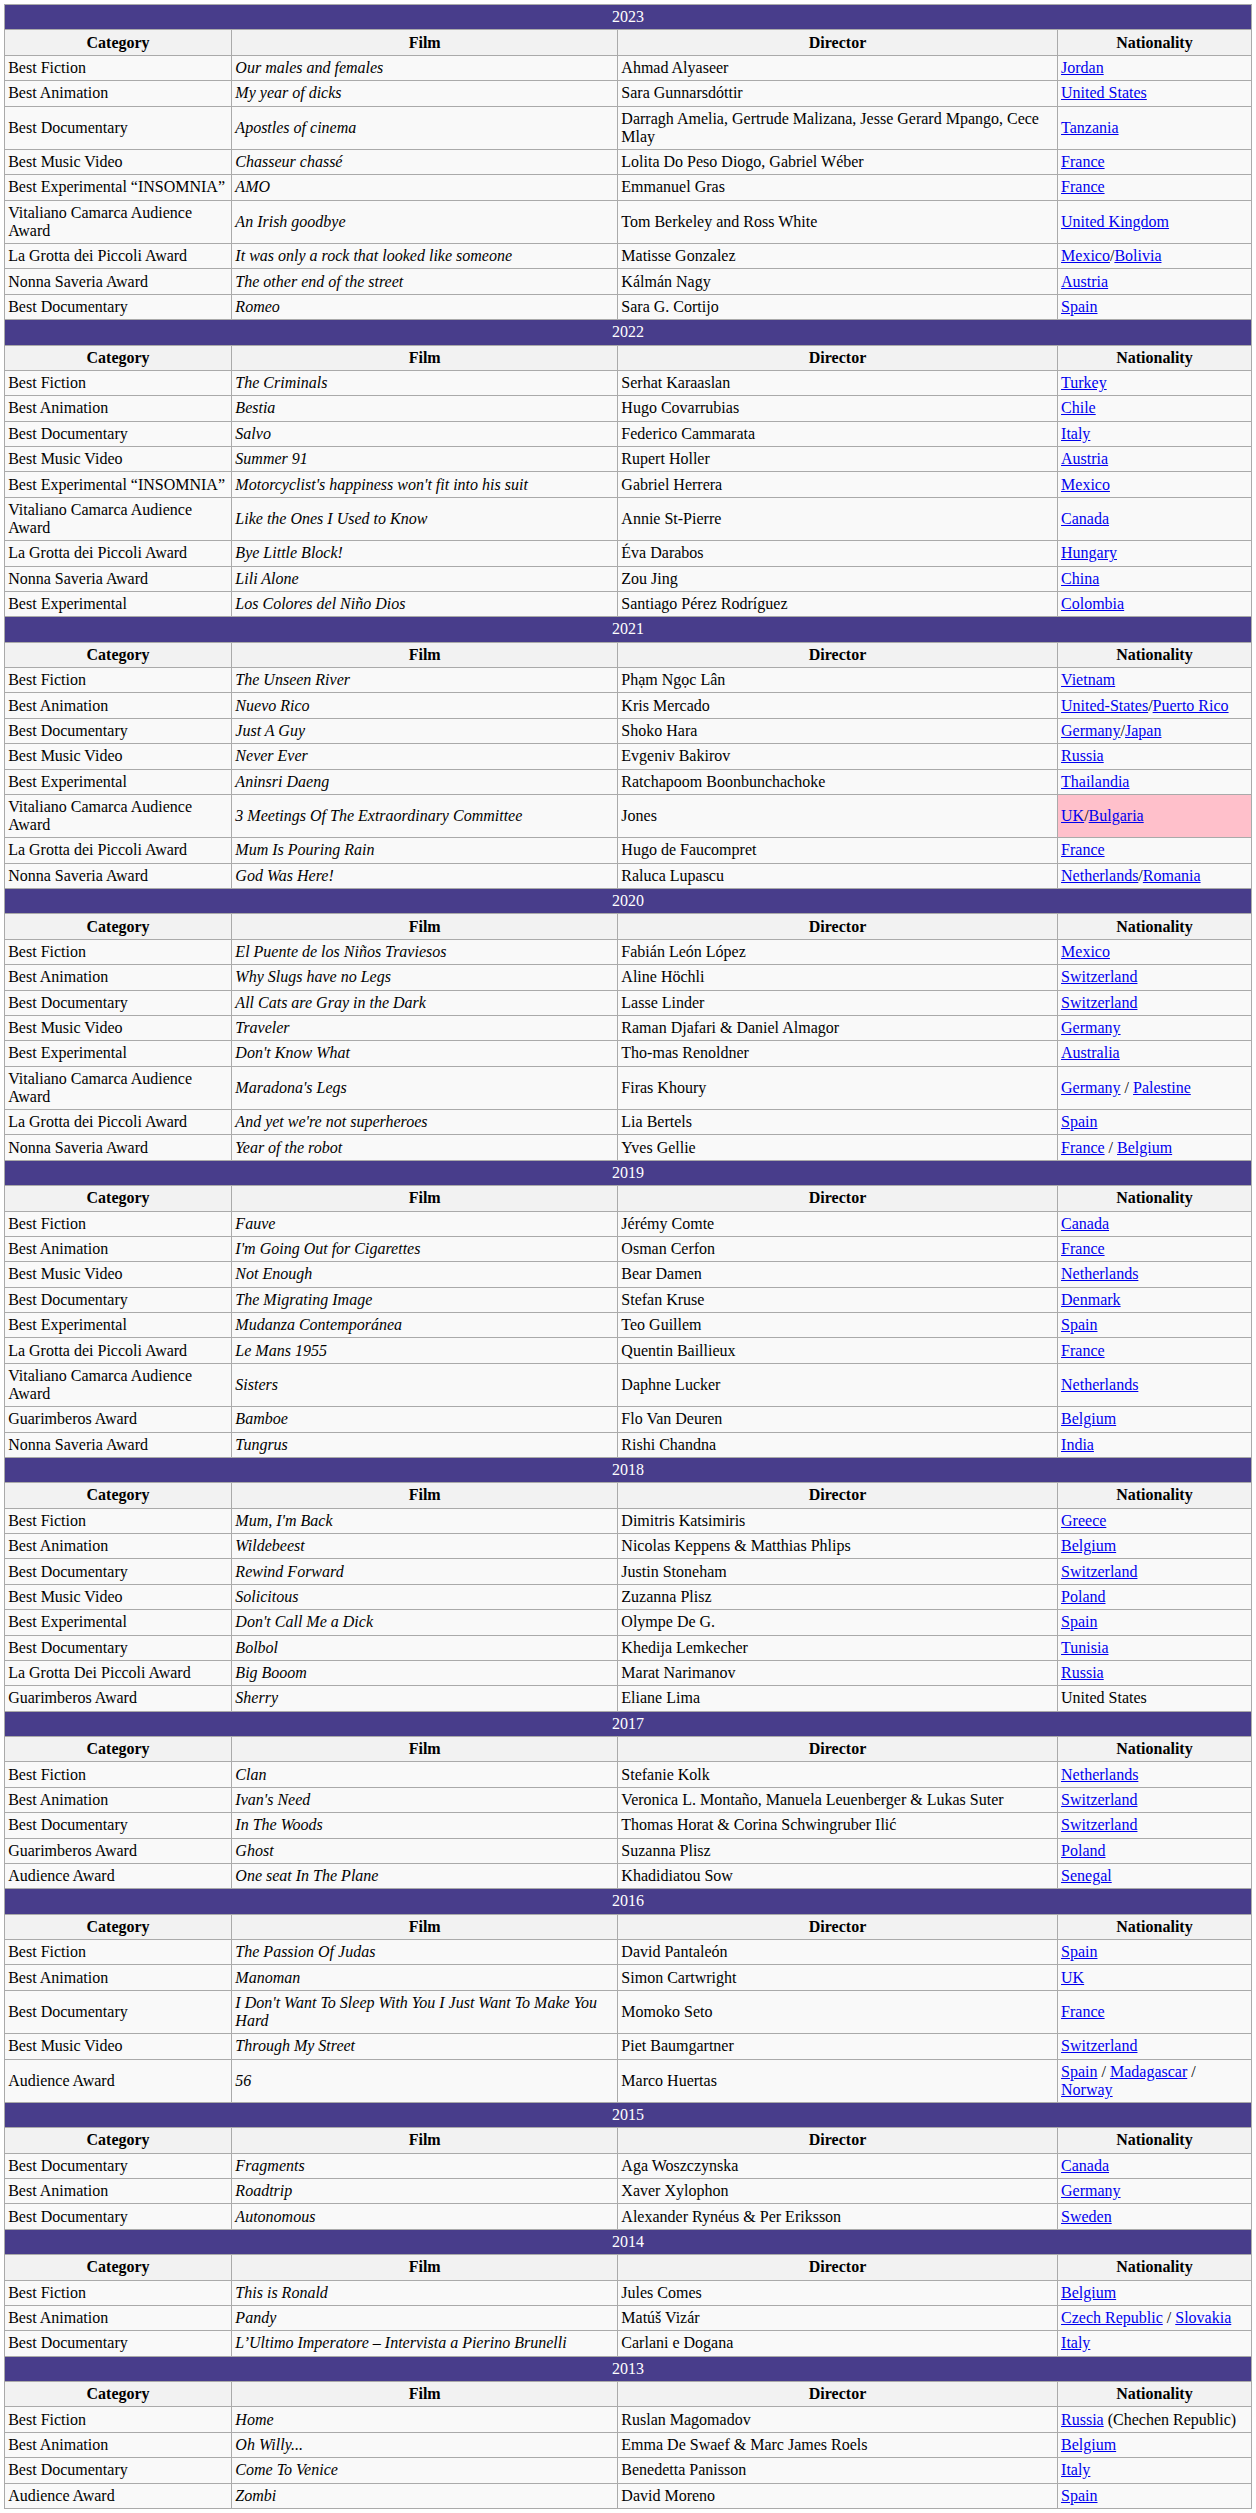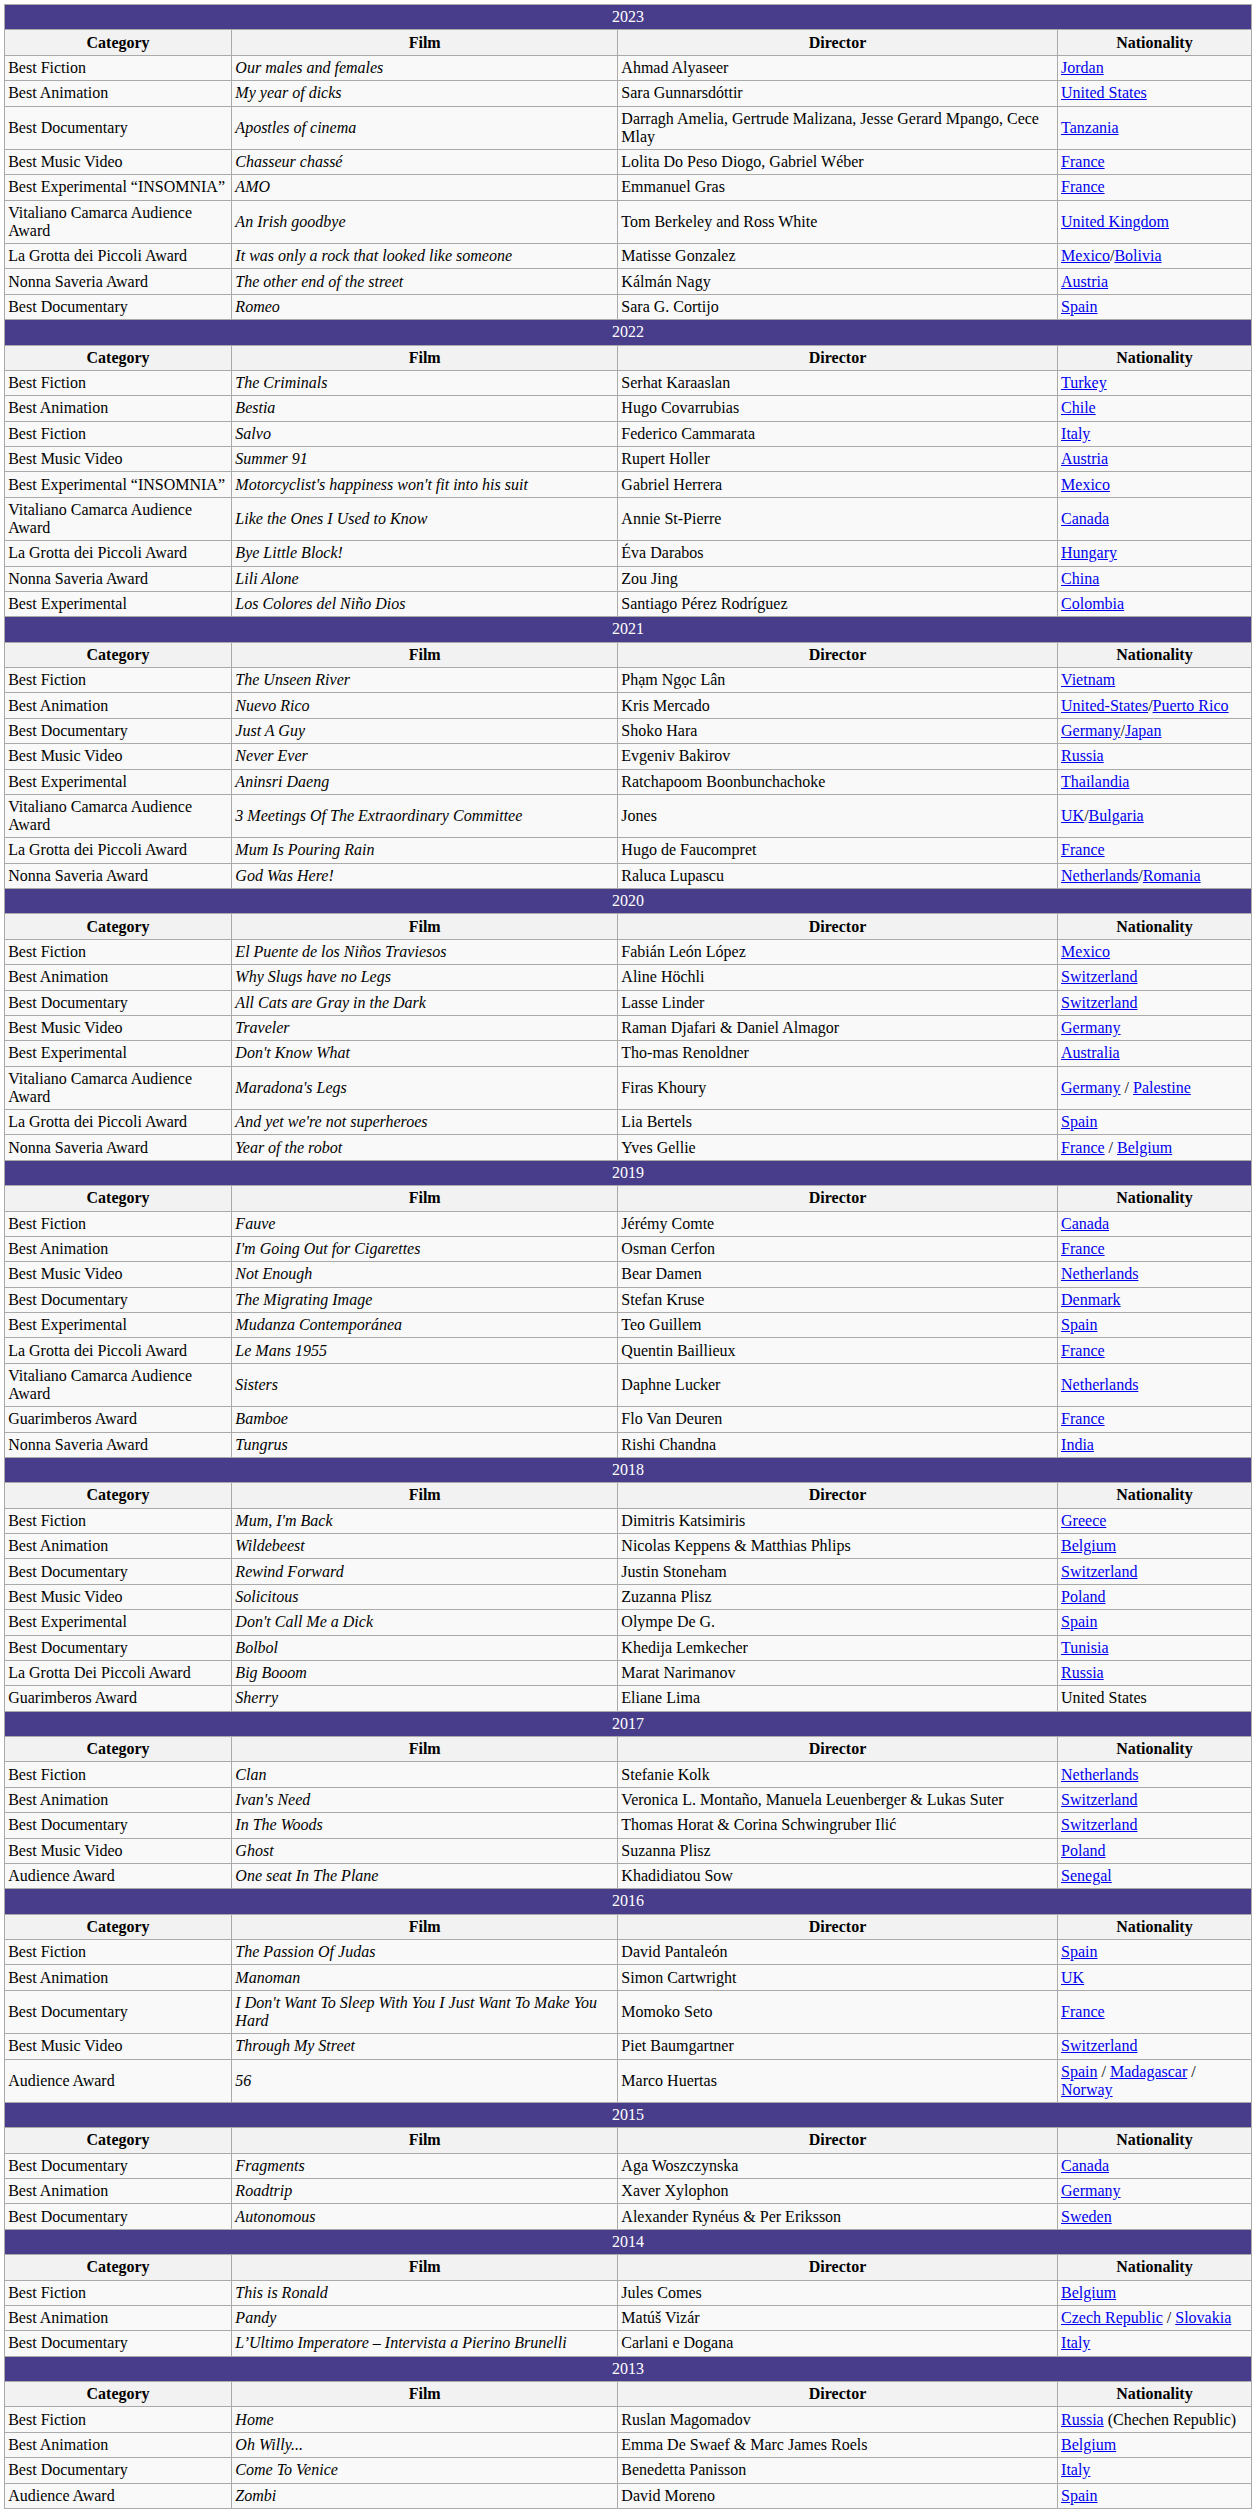Salvo | column 1: Best Documentary -> Best Fiction
3 Meetings Of The Extraordinary Committee | column 4: pink background -> no background
Bamboe | column 4: Belgium -> France
Ghost | column 1: Guarimberos Award -> Best Music Video
